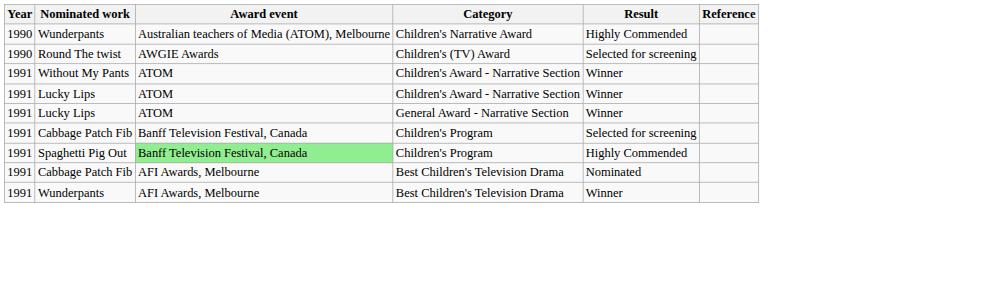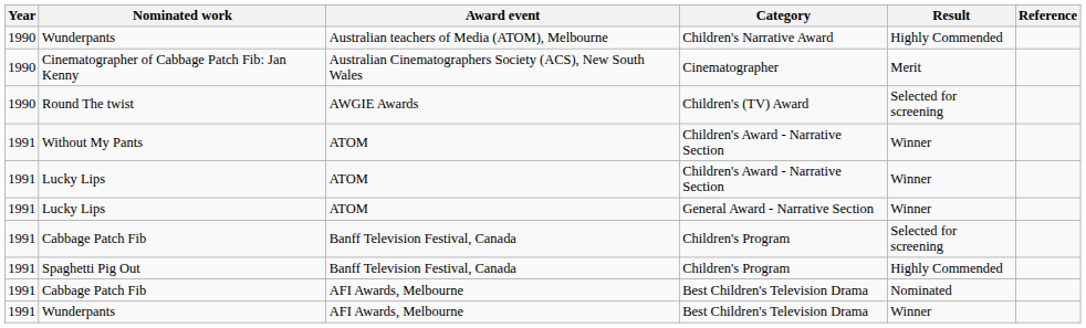+ row: 1990 | Cinematographer of Cabbage Patch Fib: Jan Kenny | Australian Cinematographers Society (ACS), New South Wales | Cinematographer | Merit
Spaghetti Pig Out | Award event: lightgreen background -> no background
